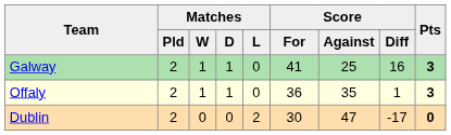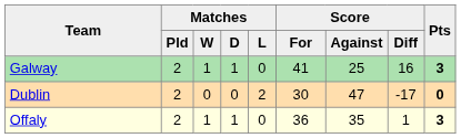rows swapped: Offaly <-> Dublin
